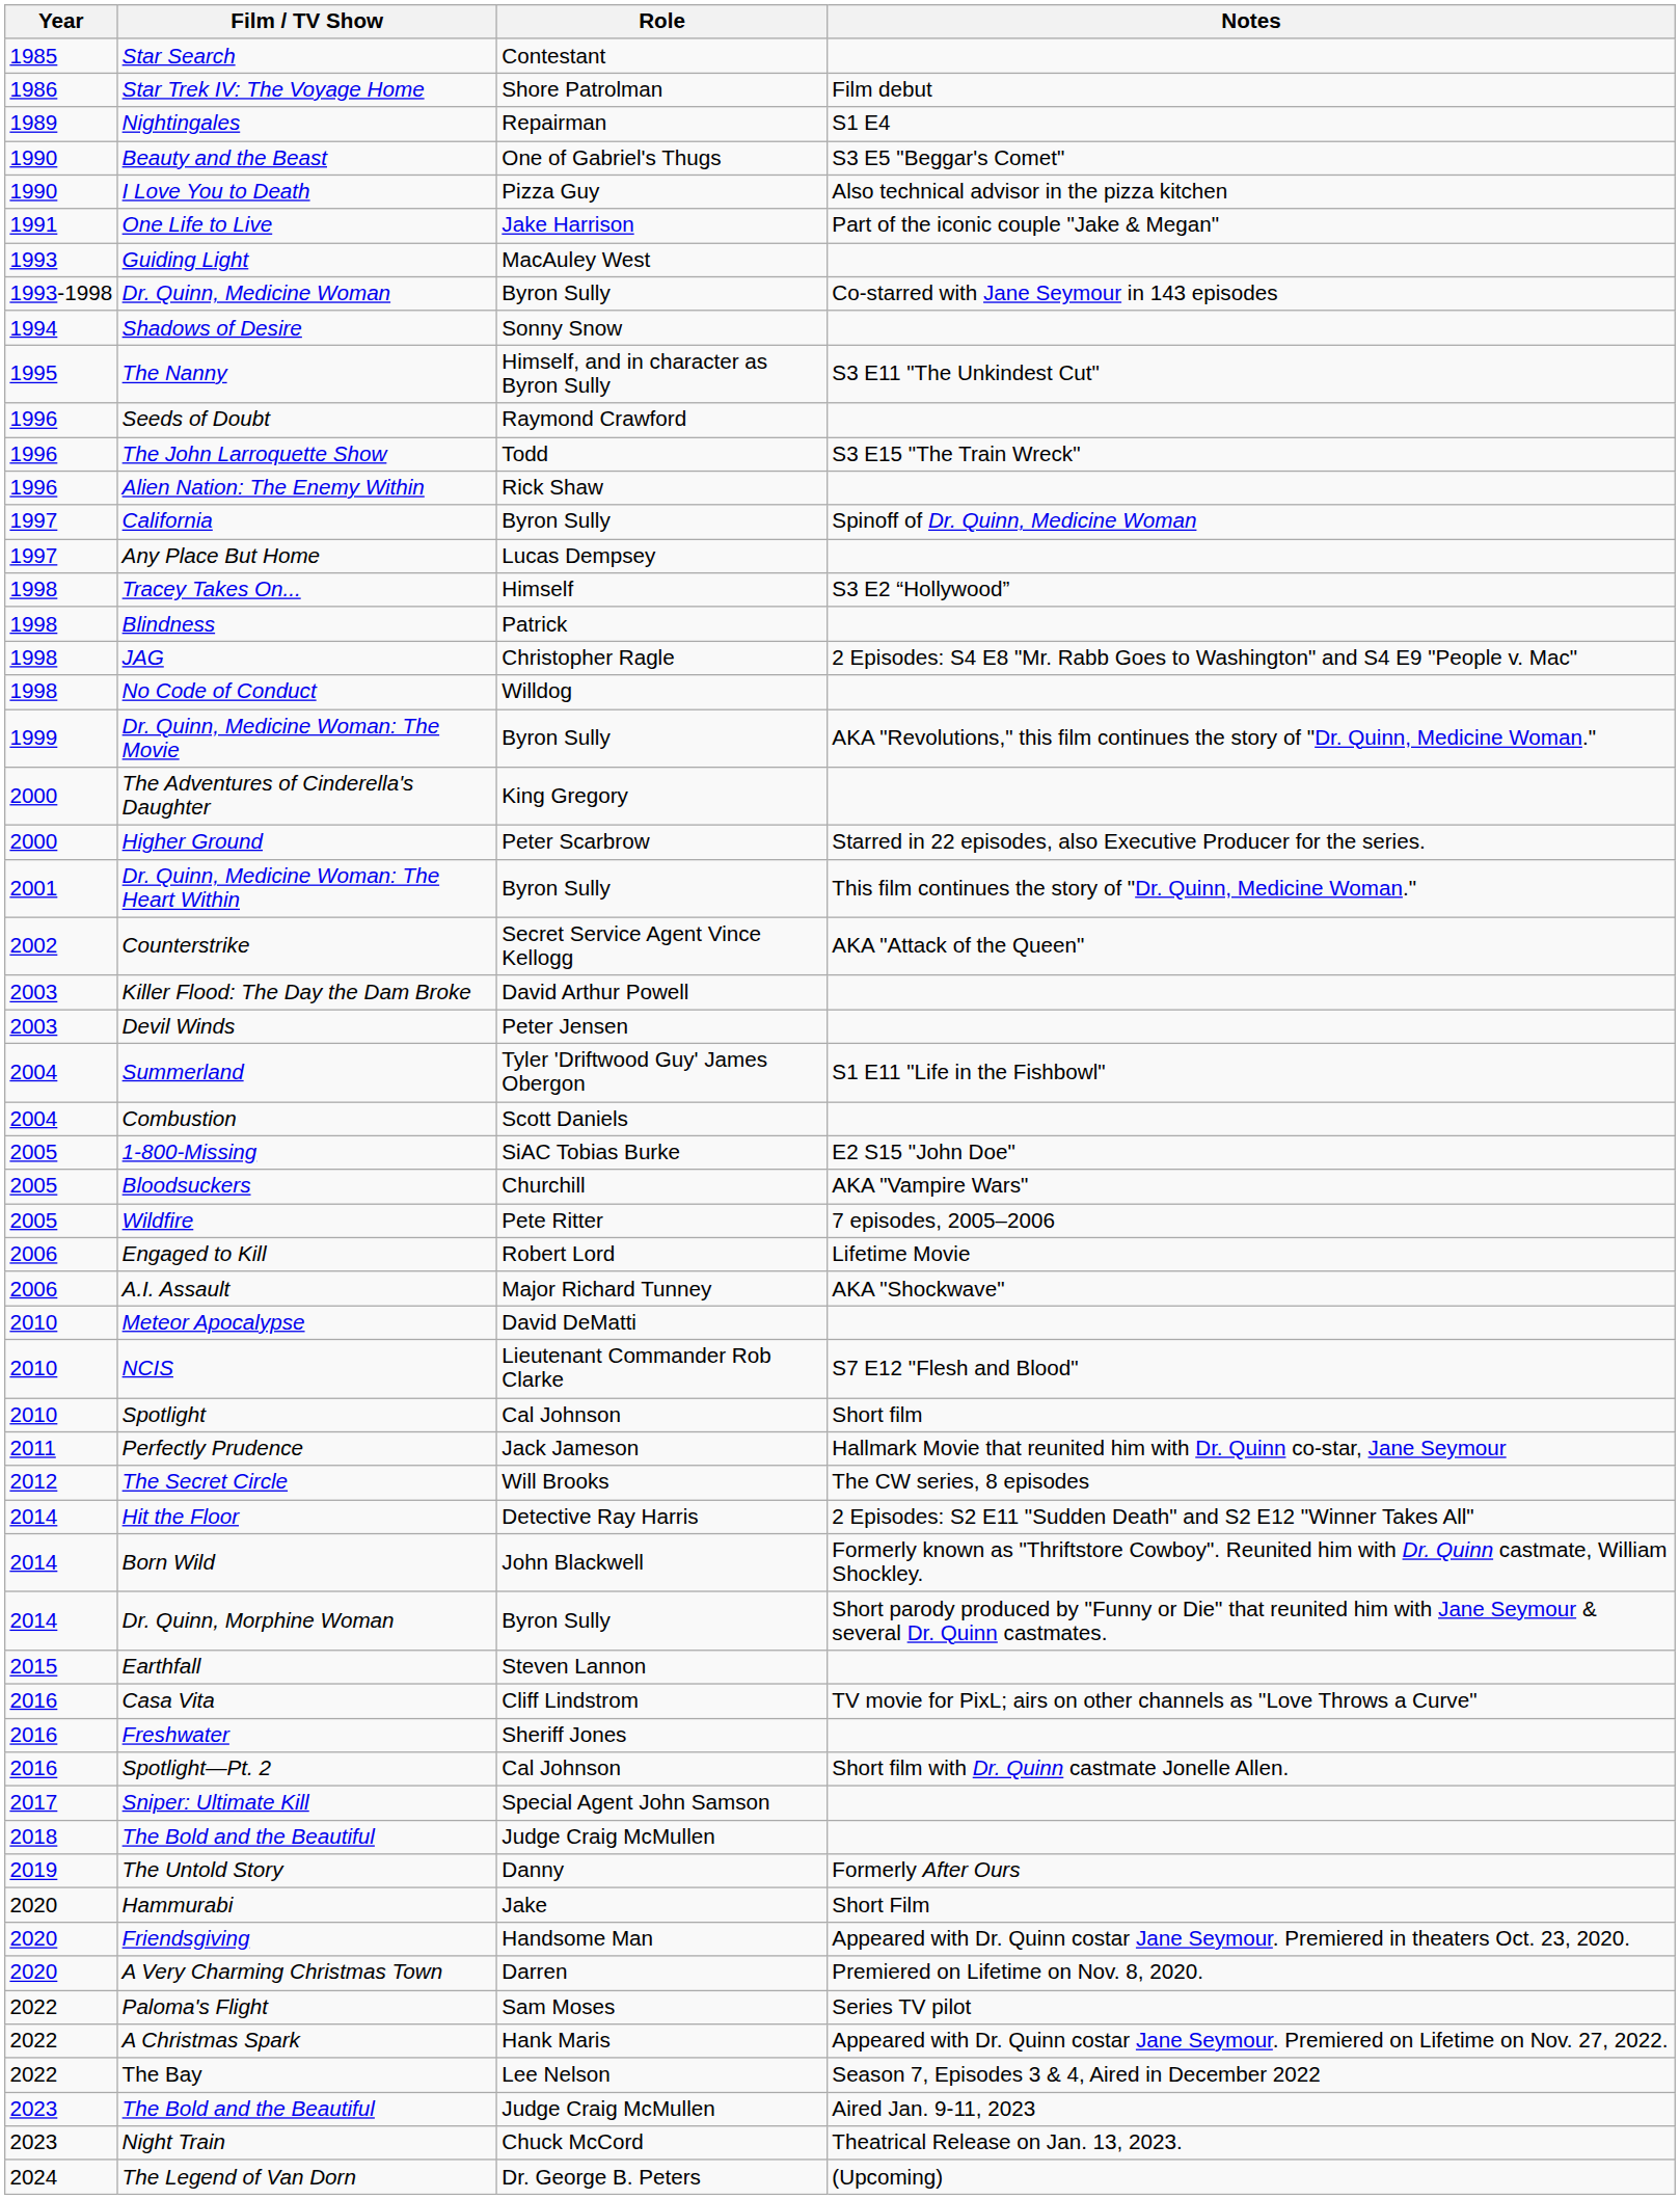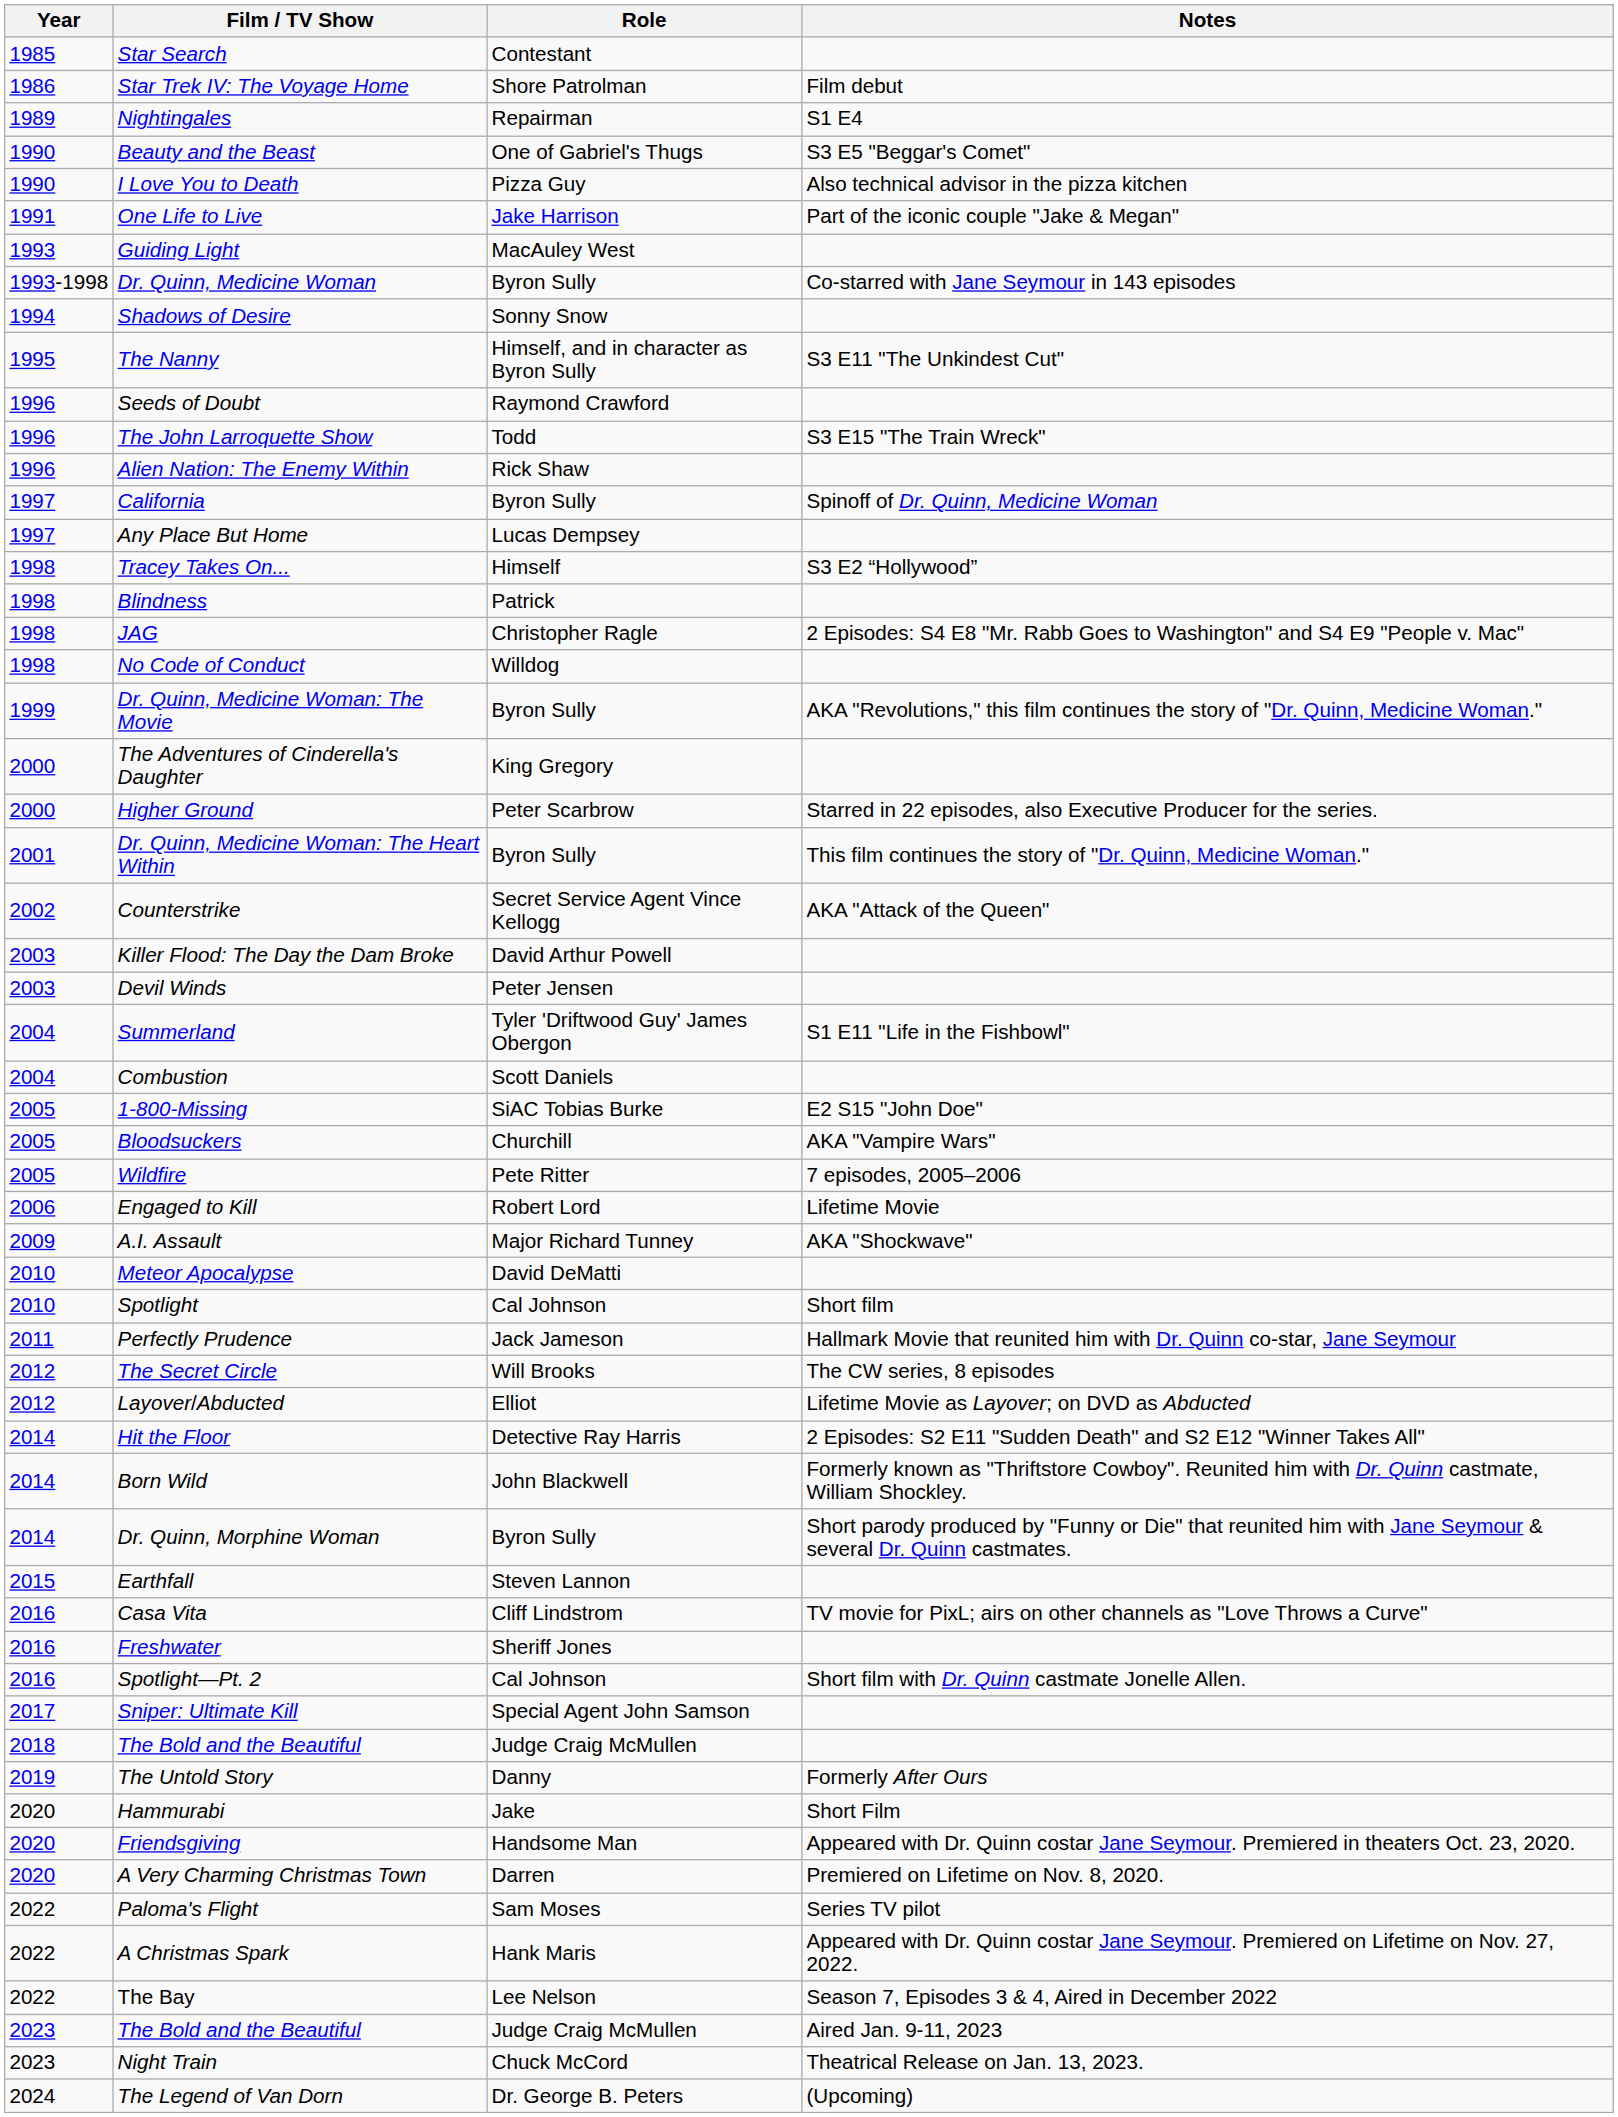A.I. Assault | Year: 2006 -> 2009
- row: 2010 | NCIS | Lieutenant Commander Rob Clarke | S7 E12 "Flesh and Blood"
+ row: 2012 | Layover/Abducted | Elliot | Lifetime Movie as Layover; on DVD as Abducted
